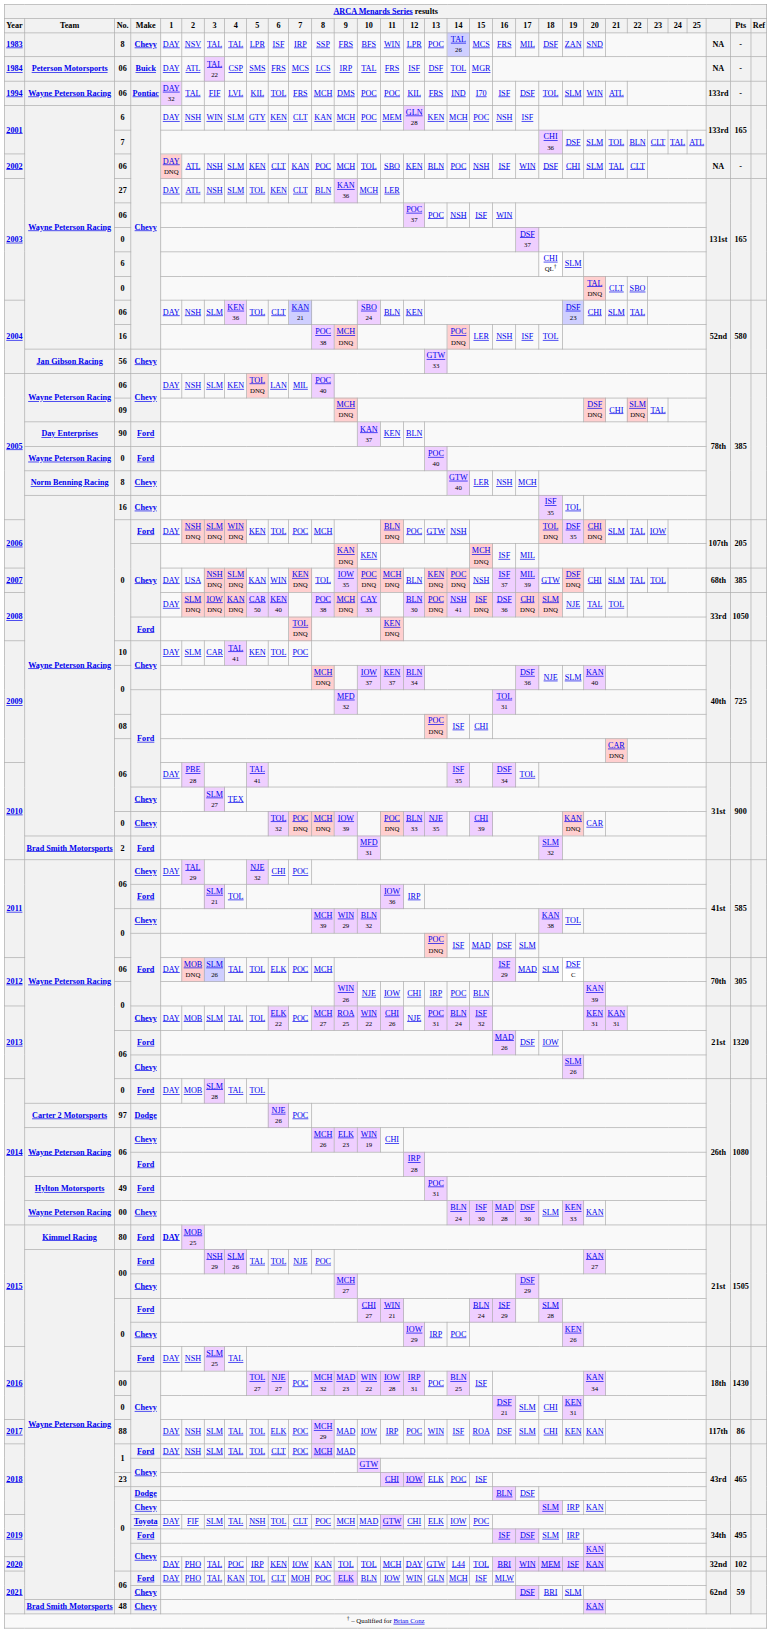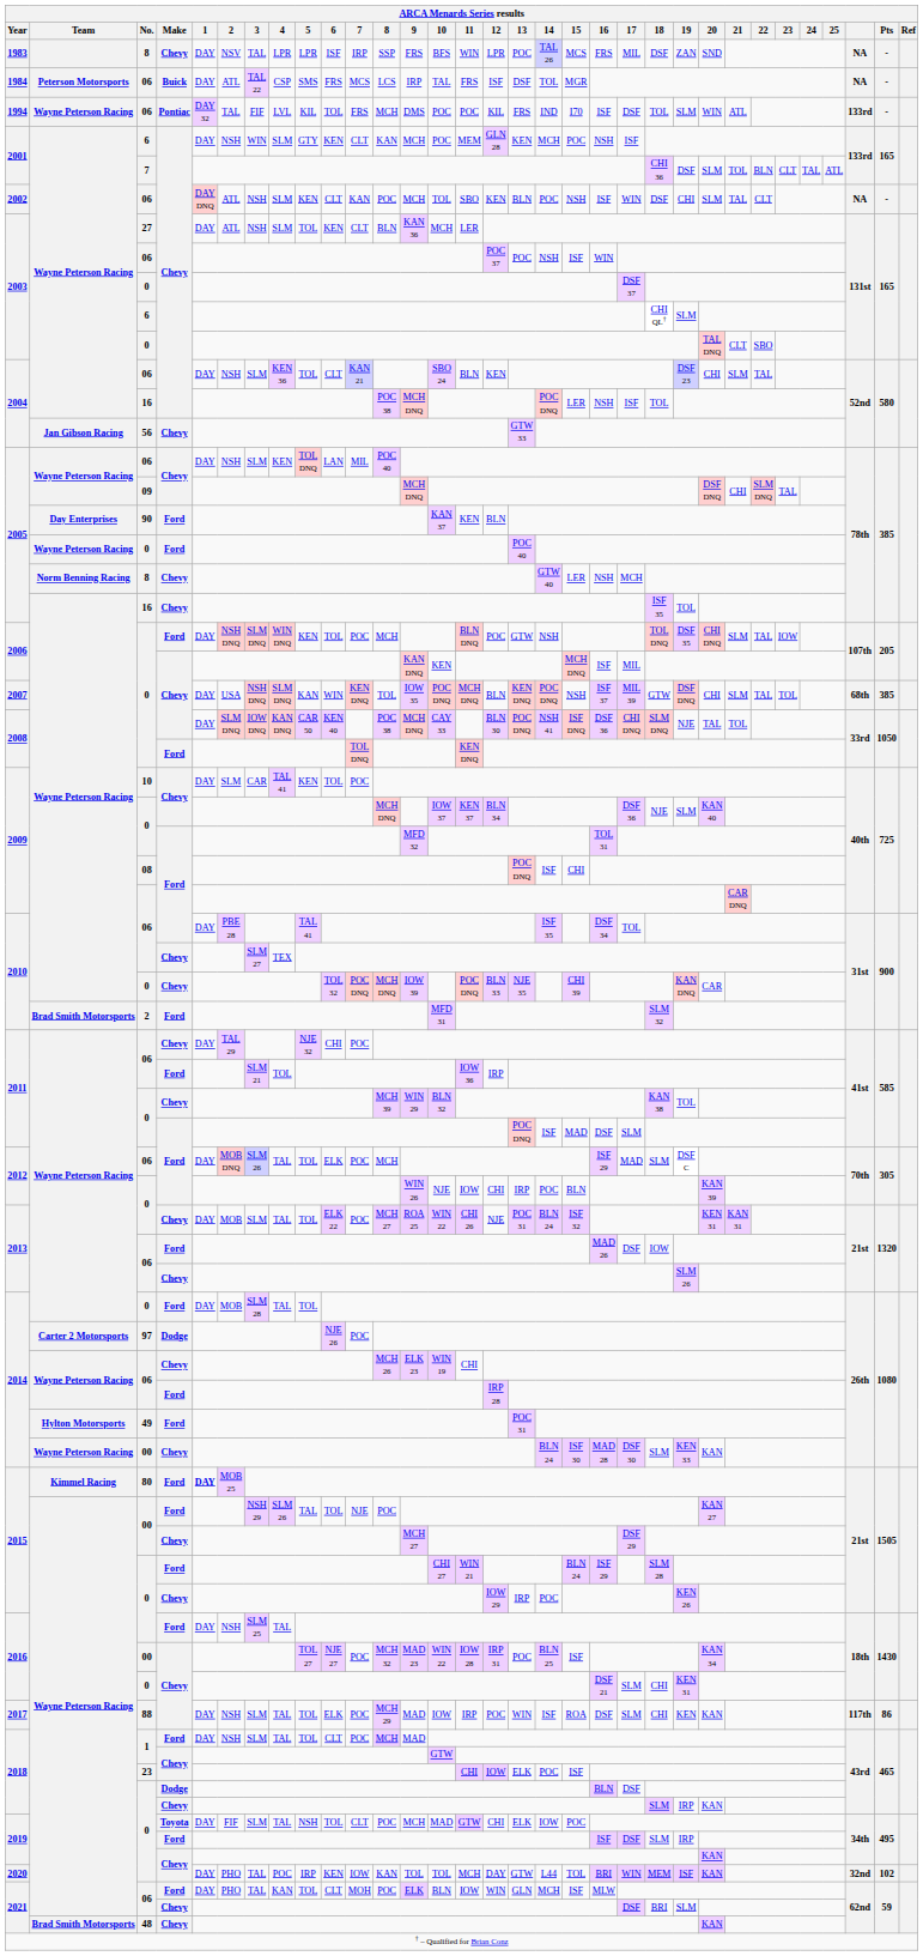1983 | ARCA Menards Series results / 4: TAL -> LPR
